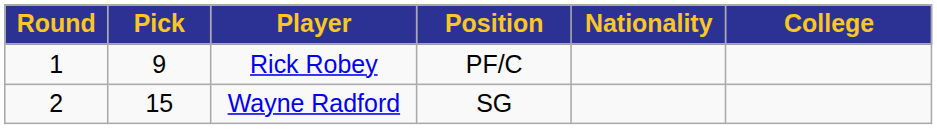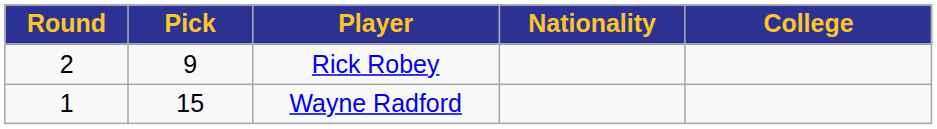- column: Position | PF/C | SG
Rick Robey | Round: 1 -> 2
Wayne Radford | Round: 2 -> 1
